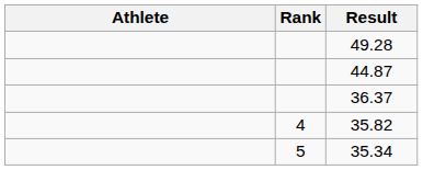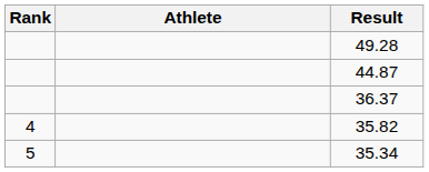columns swapped: Rank <-> Athlete
